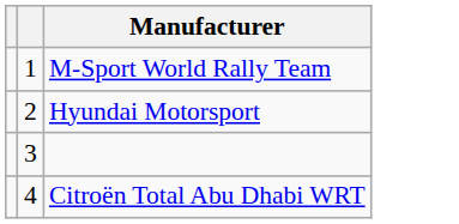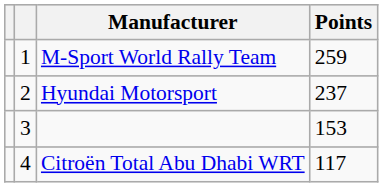+ column: Points | 259 | 237 | 153 | 117
